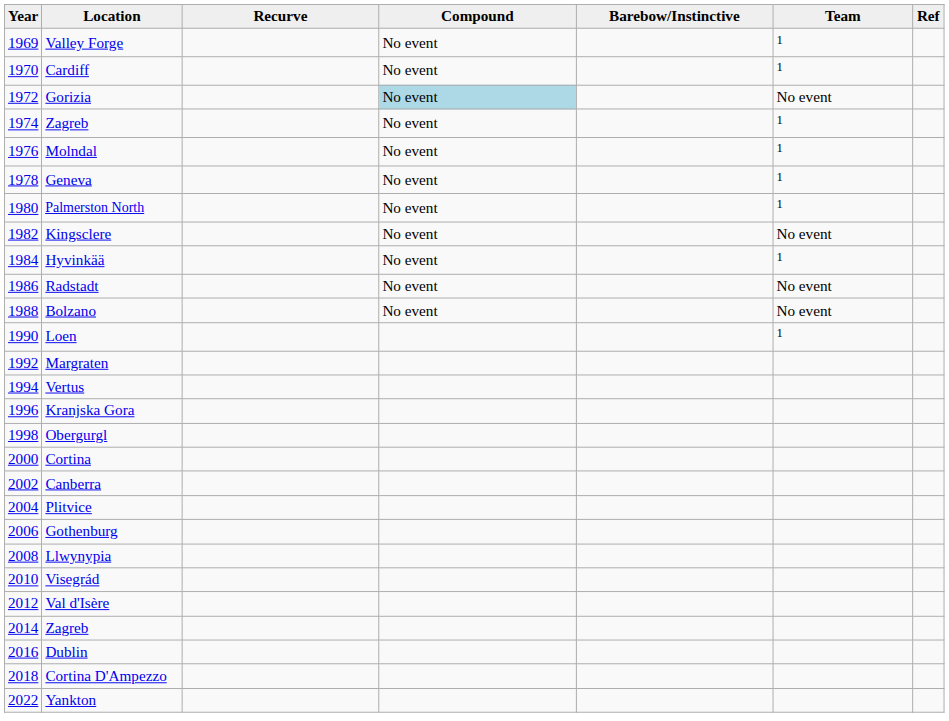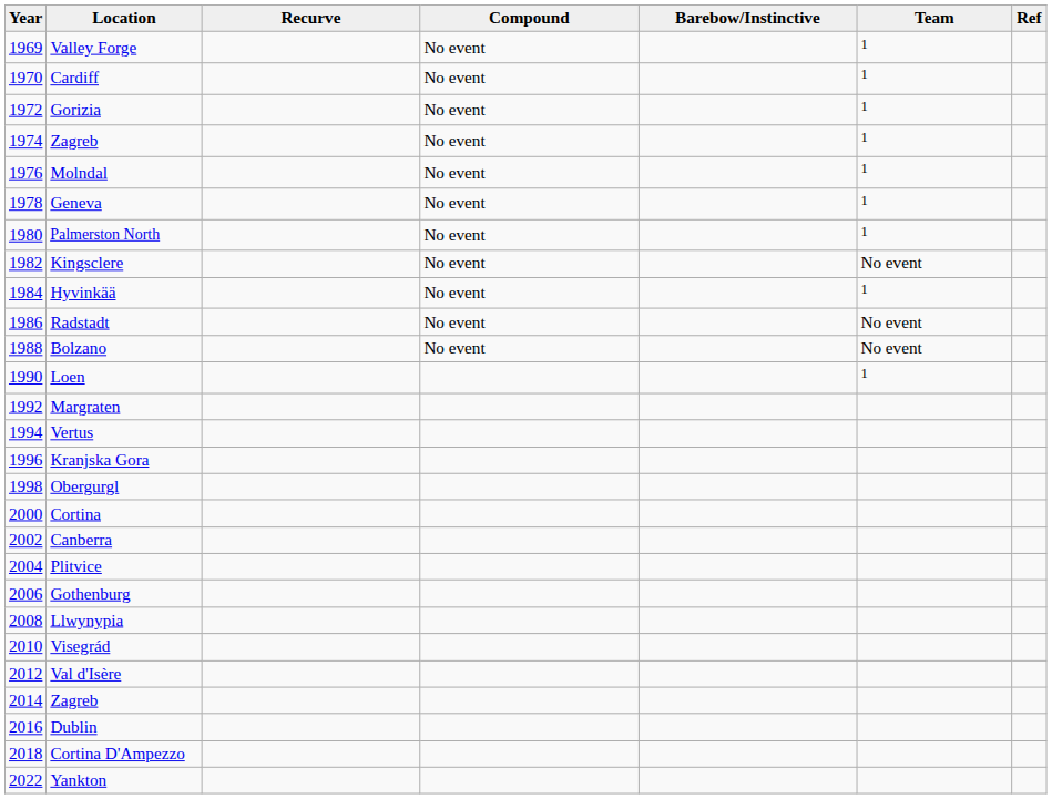Gorizia | Compound: lightblue background -> no background
Gorizia | Team: No event -> 1
